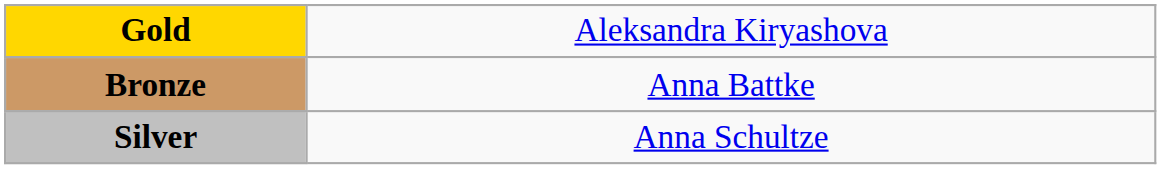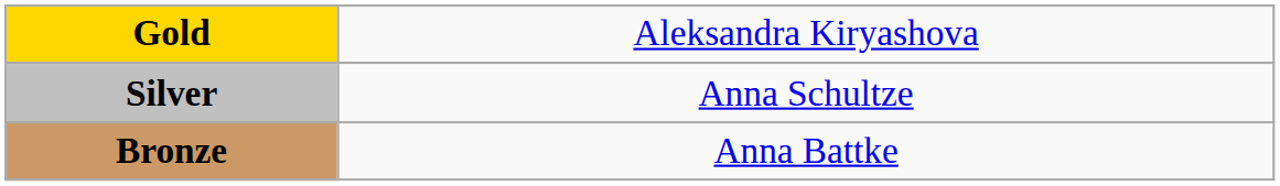rows swapped: Silver <-> Bronze
